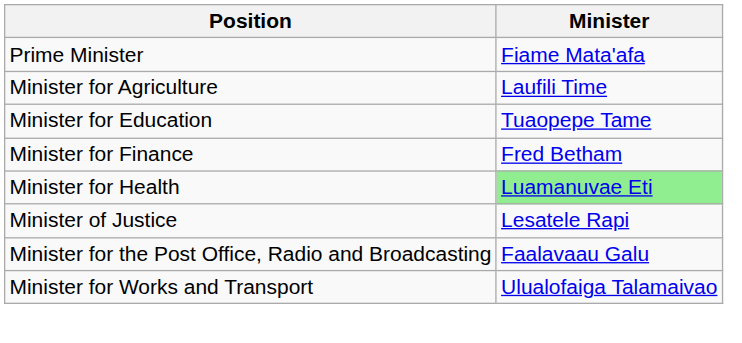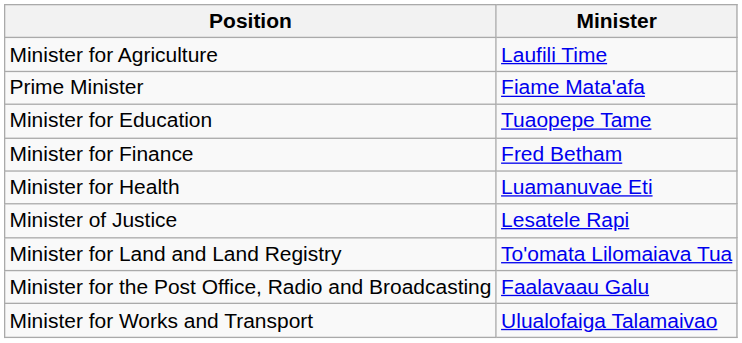rows swapped: Prime Minister <-> Minister for Agriculture
Minister for Health | Minister: lightgreen background -> no background
+ row: Minister for Land and Land Registry | To'omata Lilomaiava Tua
